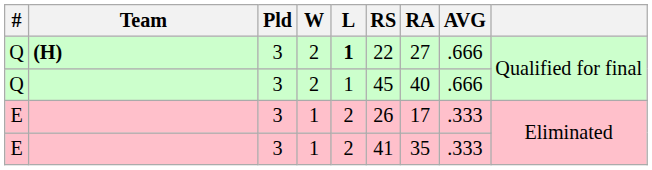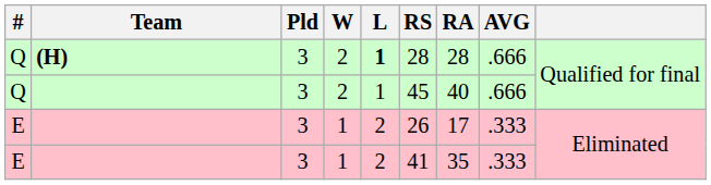Q / (H) | RS: 22 -> 28
Q / (H) | RA: 27 -> 28
